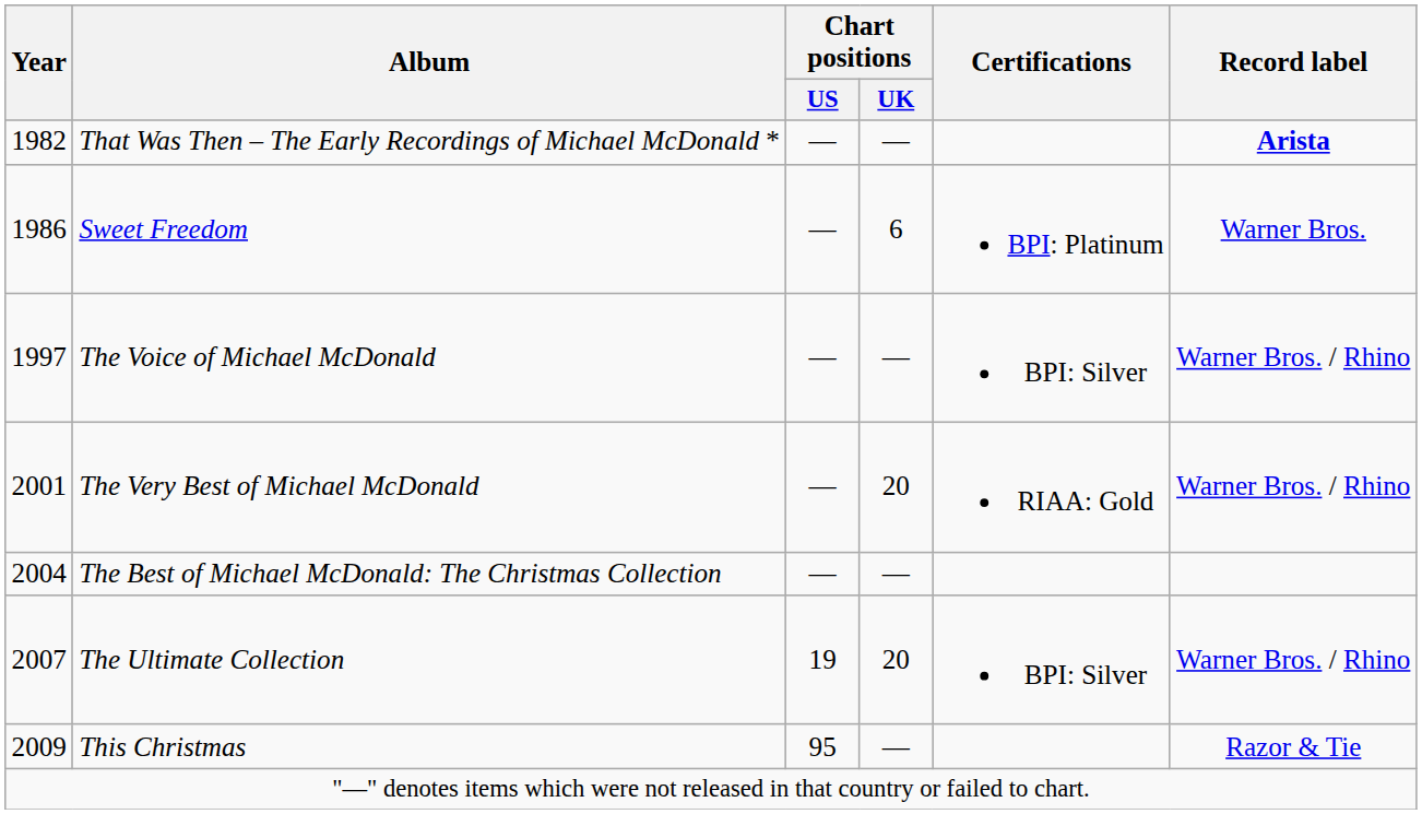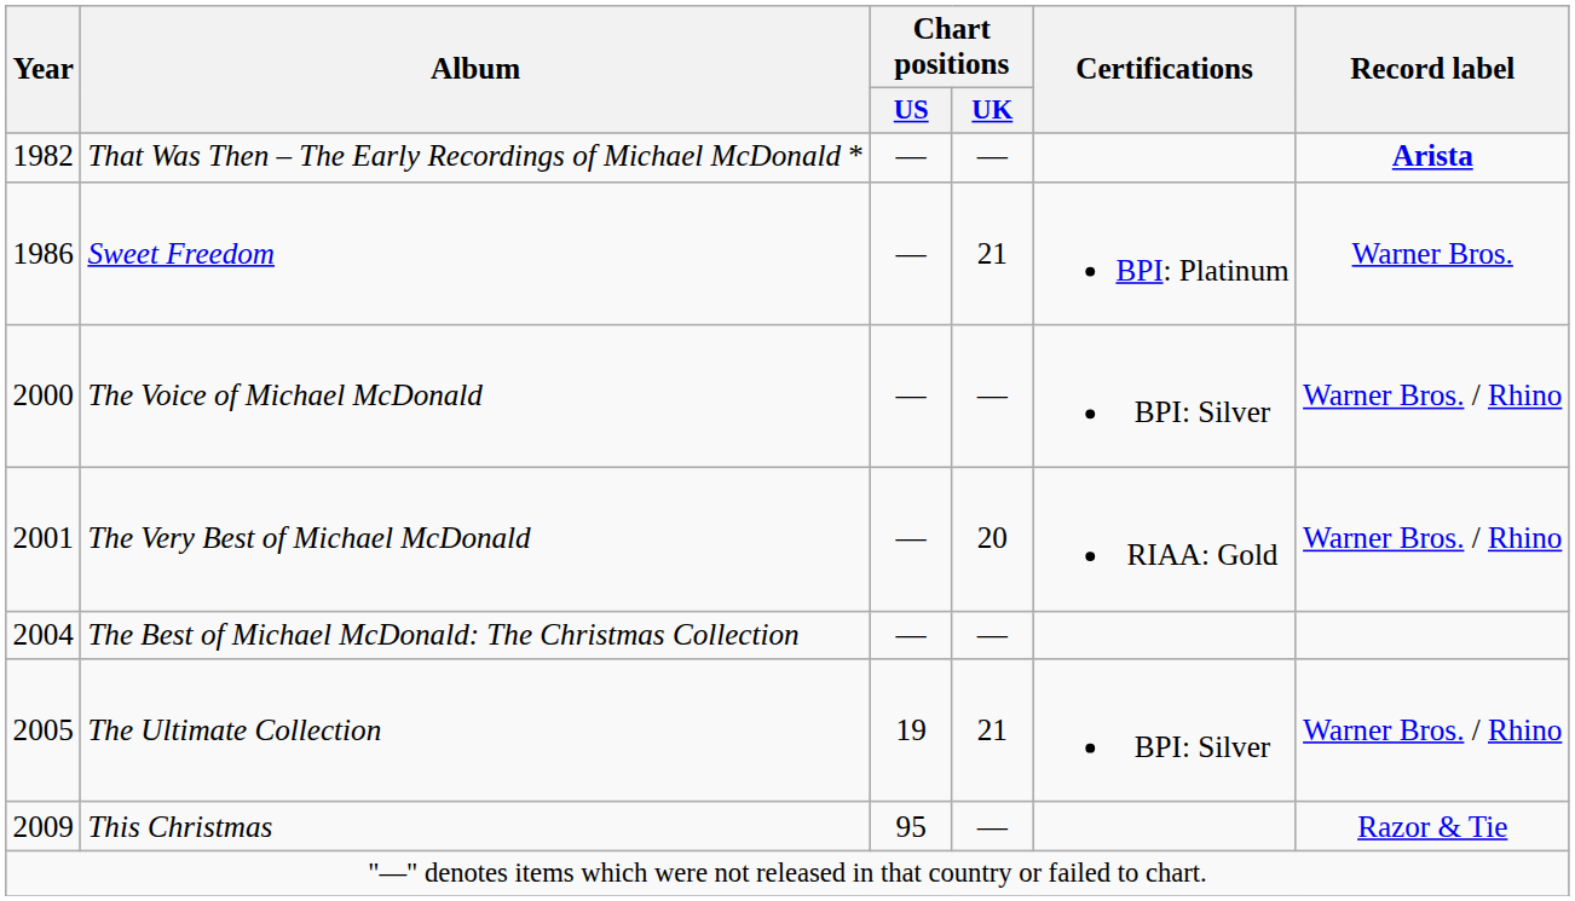Sweet Freedom | Chart positions / UK: 6 -> 21
The Voice of Michael McDonald | Year: 1997 -> 2000
The Ultimate Collection | Year: 2007 -> 2005
The Ultimate Collection | Chart positions / UK: 20 -> 21
